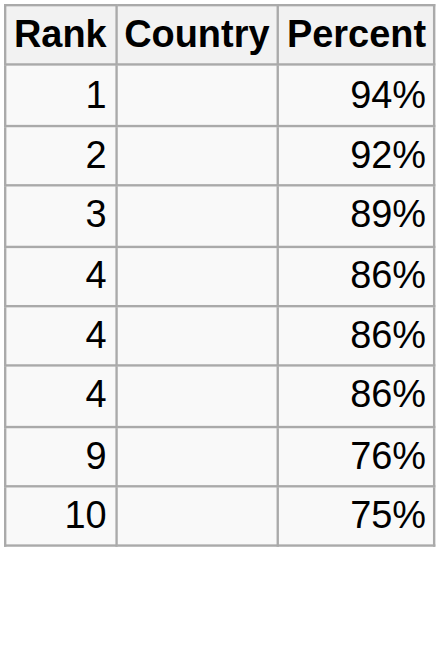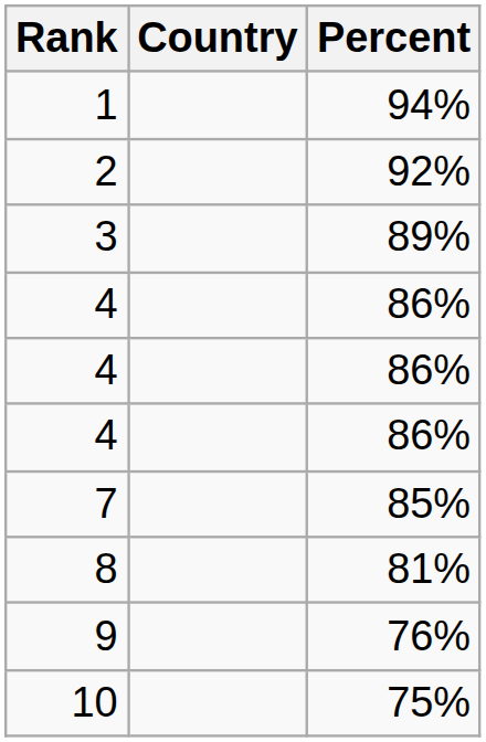+ row: 7 | 85%
+ row: 8 | 81%
